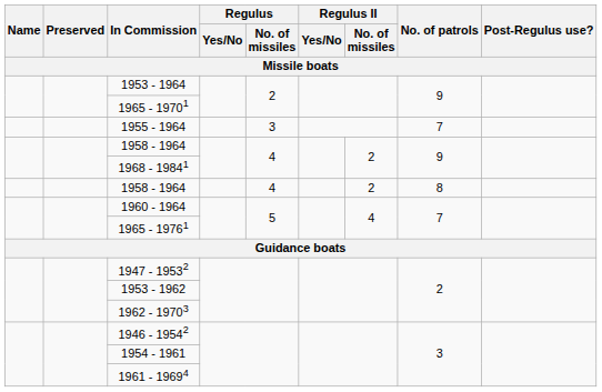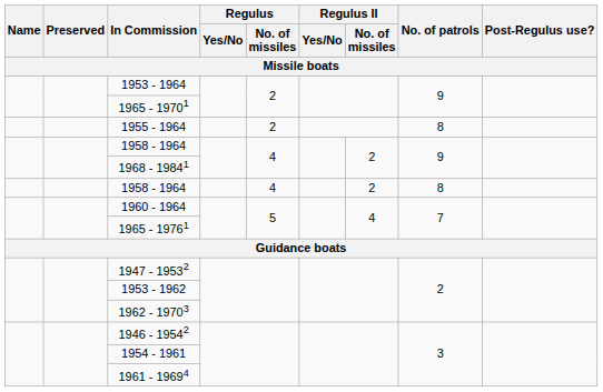1955 - 1964 | Regulus / No. of missiles: 3 -> 2
1955 - 1964 | No. of patrols: 7 -> 8
